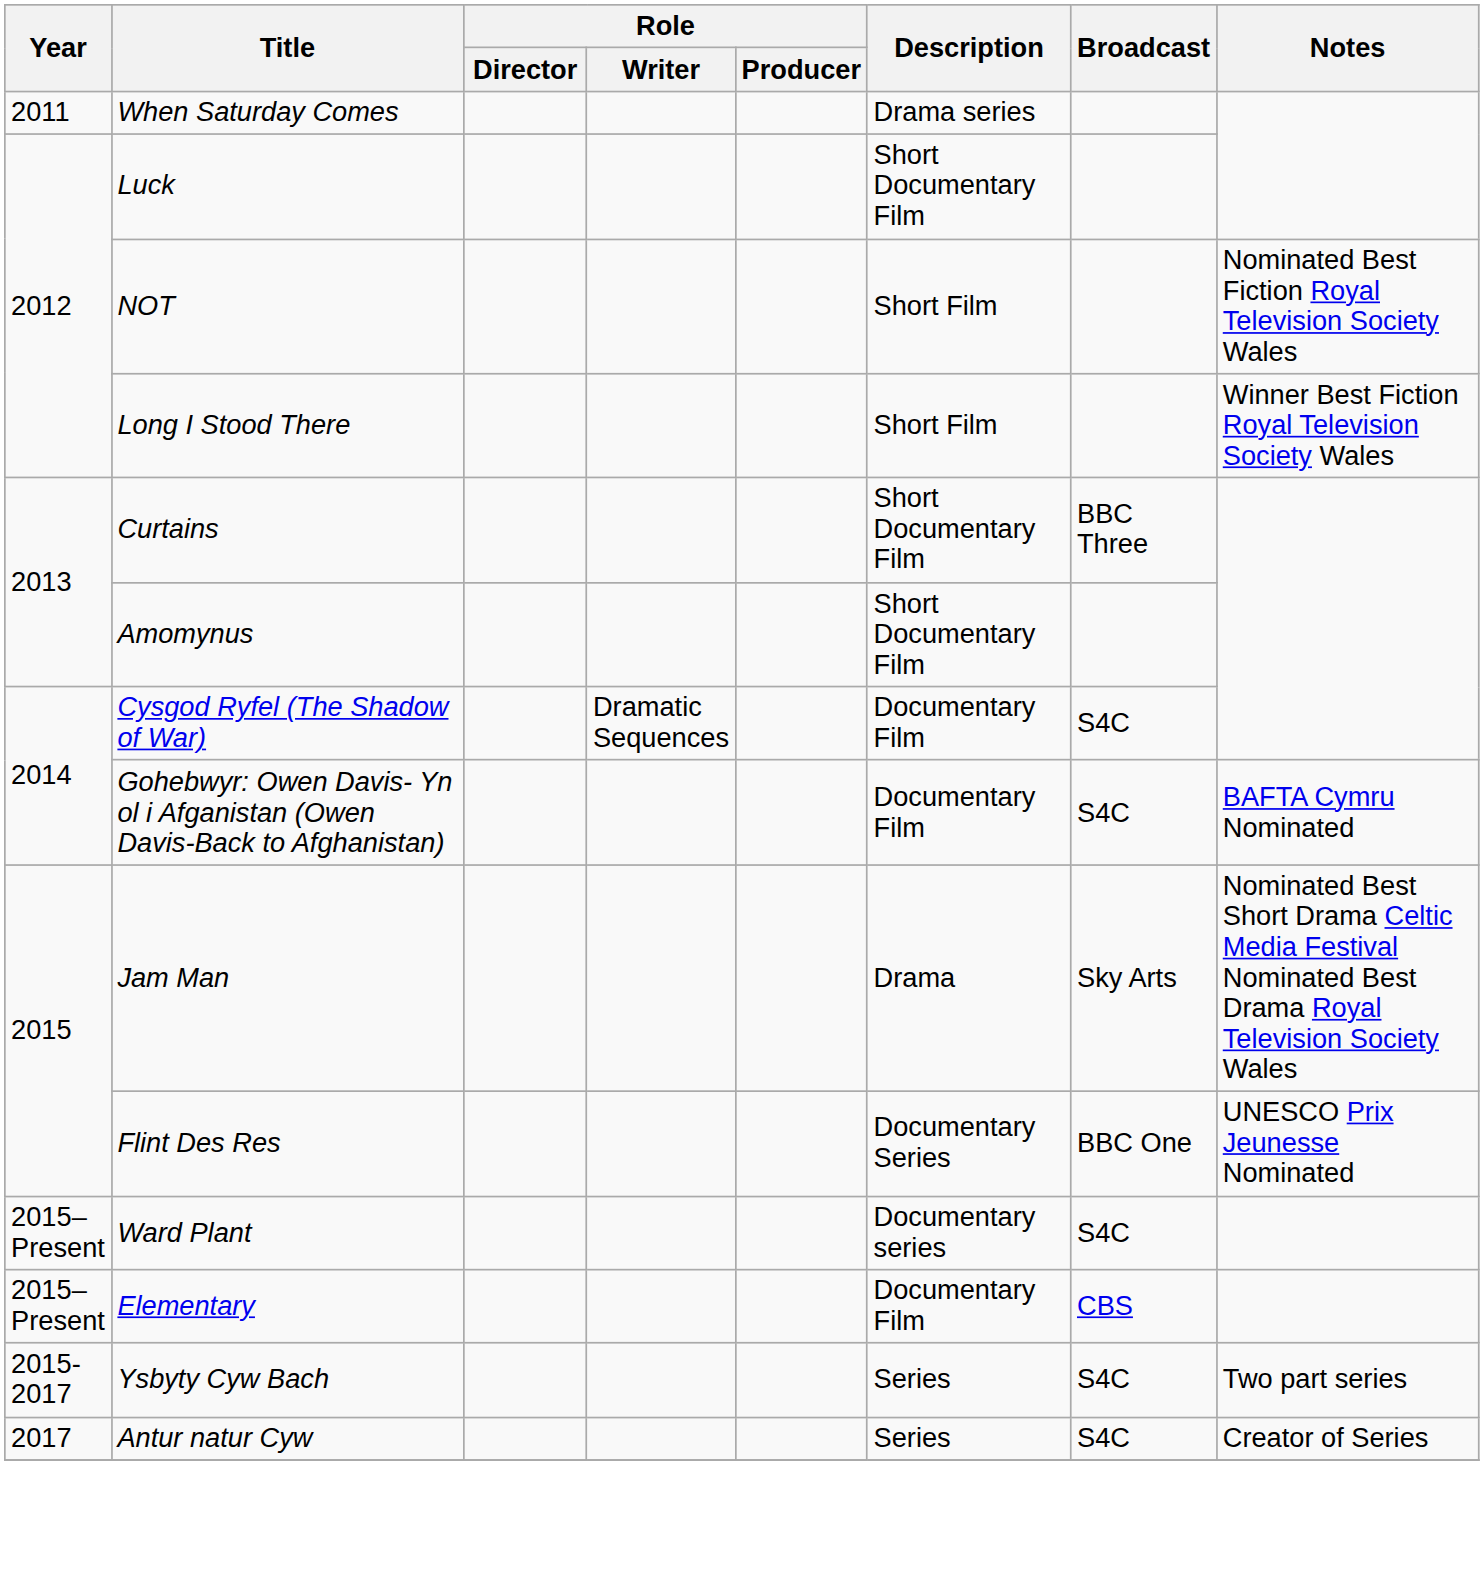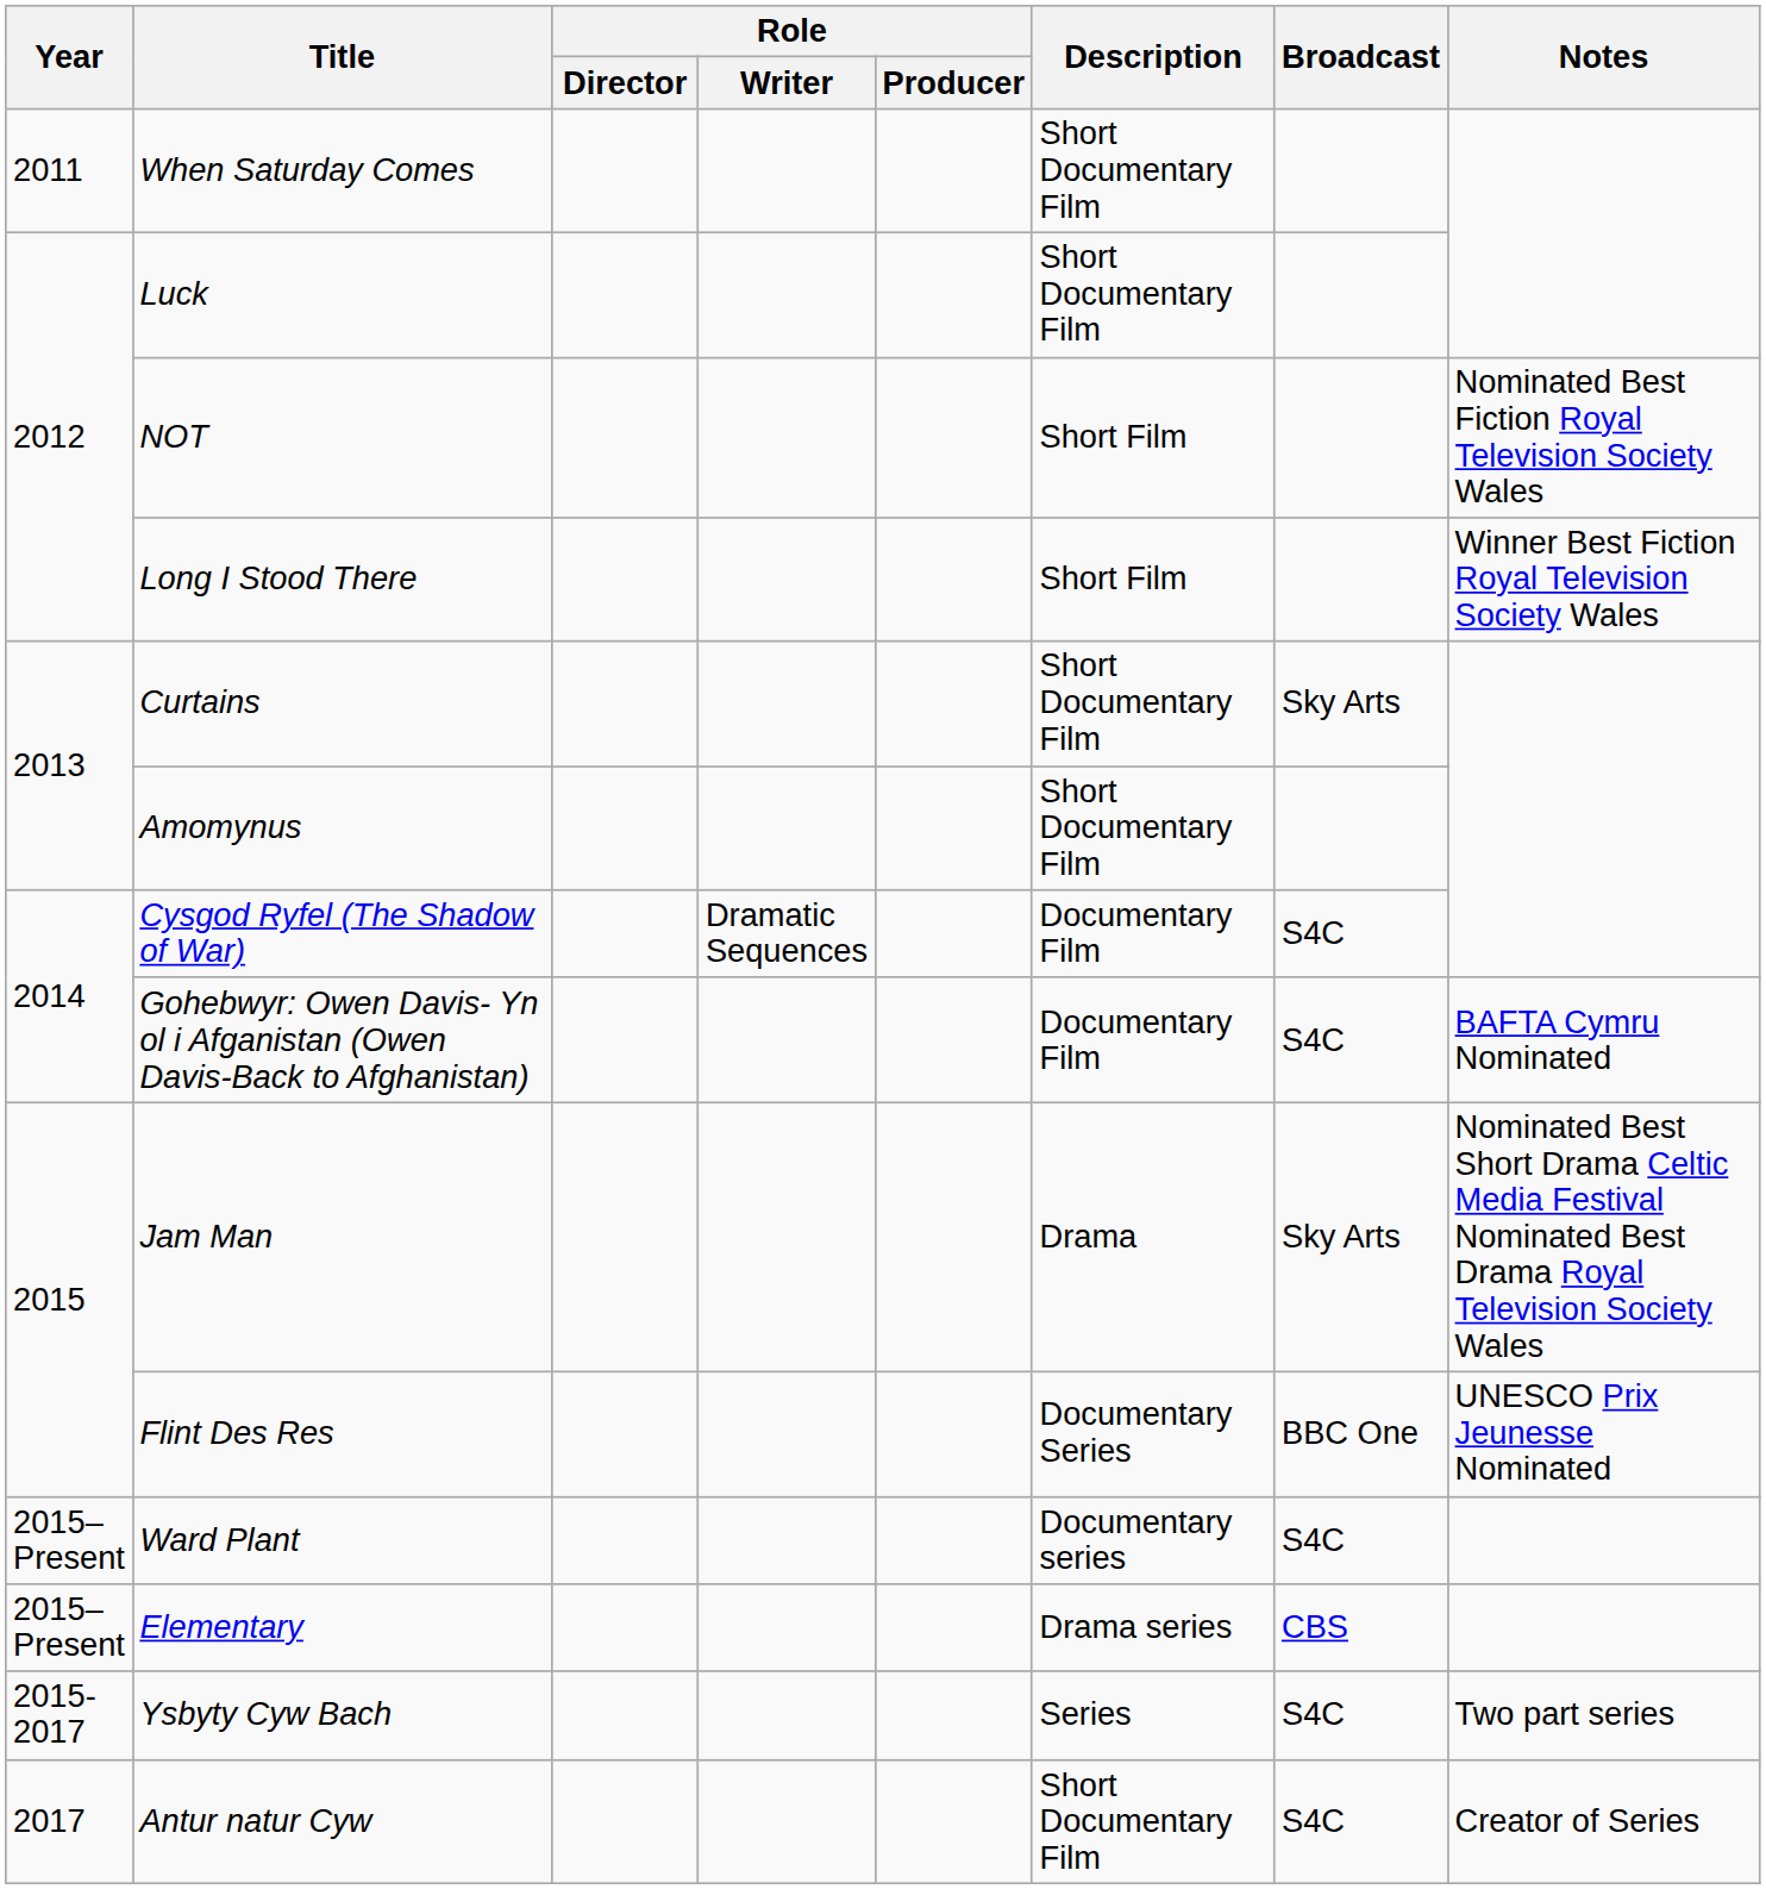When Saturday Comes | Description: Drama series -> Short Documentary Film
Curtains | Broadcast: BBC Three -> Sky Arts
Elementary | Description: Documentary Film -> Drama series
Antur natur Cyw | Description: Series -> Short Documentary Film
